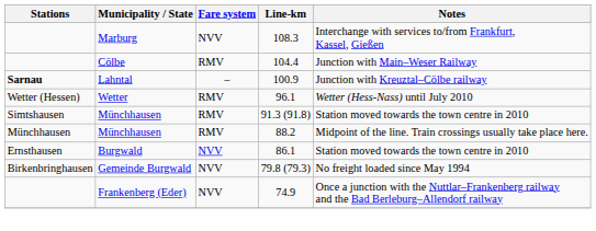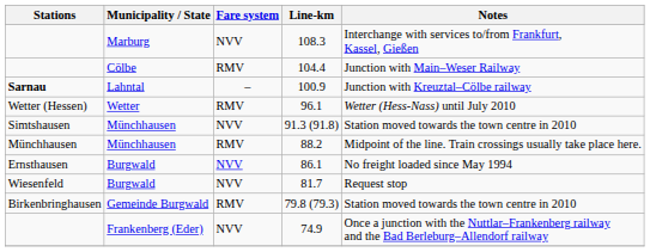91.3 (91.8) | Fare system: RMV -> NVV
86.1 | Notes: Station moved towards the town centre in 2010 -> No freight loaded since May 1994
+ row: Wiesenfeld | Burgwald | NVV | 81.7 | Request stop
79.8 (79.3) | Fare system: NVV -> RMV
79.8 (79.3) | Notes: No freight loaded since May 1994 -> Station moved towards the town centre in 2010
